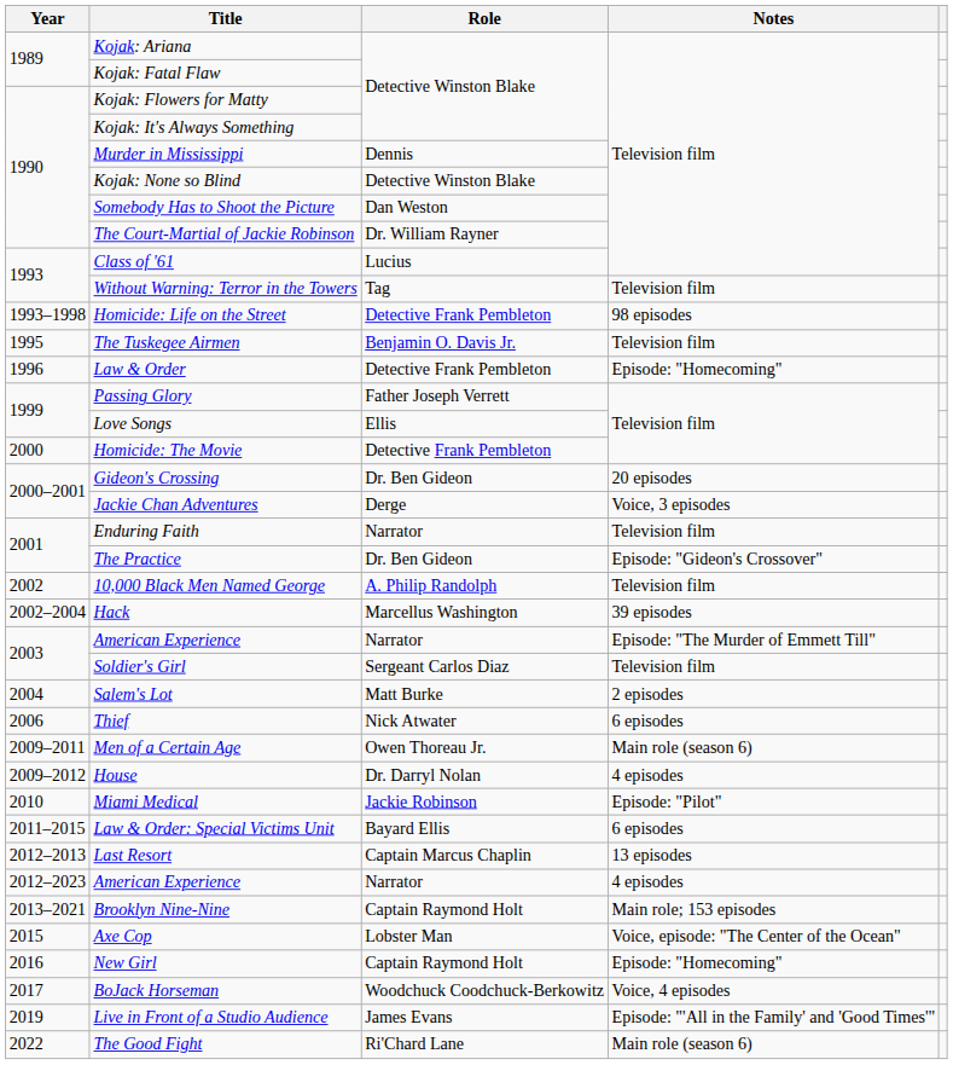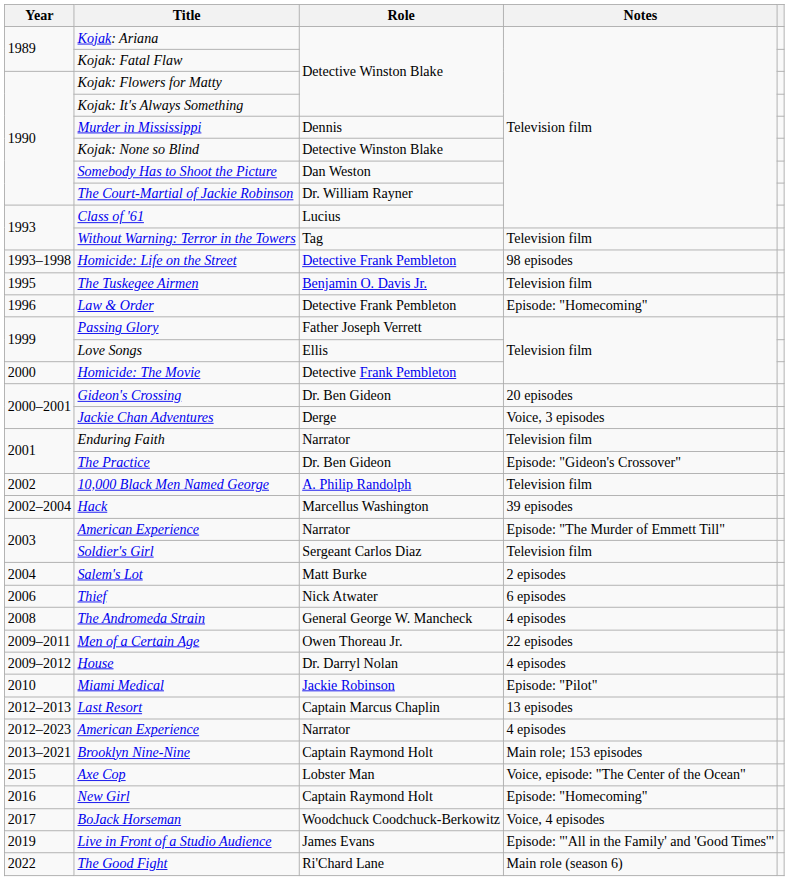+ row: 2008 | The Andromeda Strain | General George W. Mancheck | 4 episodes
Men of a Certain Age | Notes: Main role (season 6) -> 22 episodes
- row: 2011–2015 | Law & Order: Special Victims Unit | Bayard Ellis | 6 episodes
